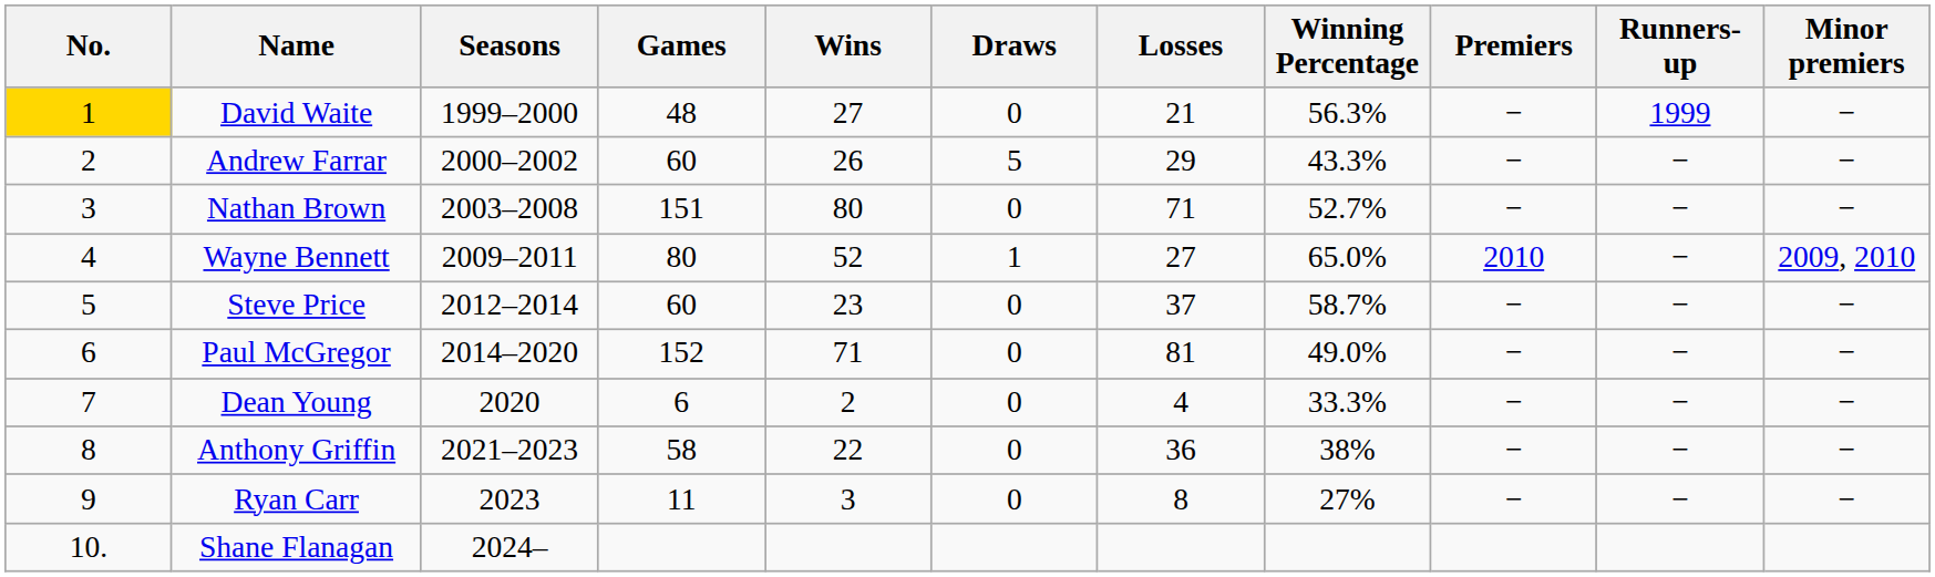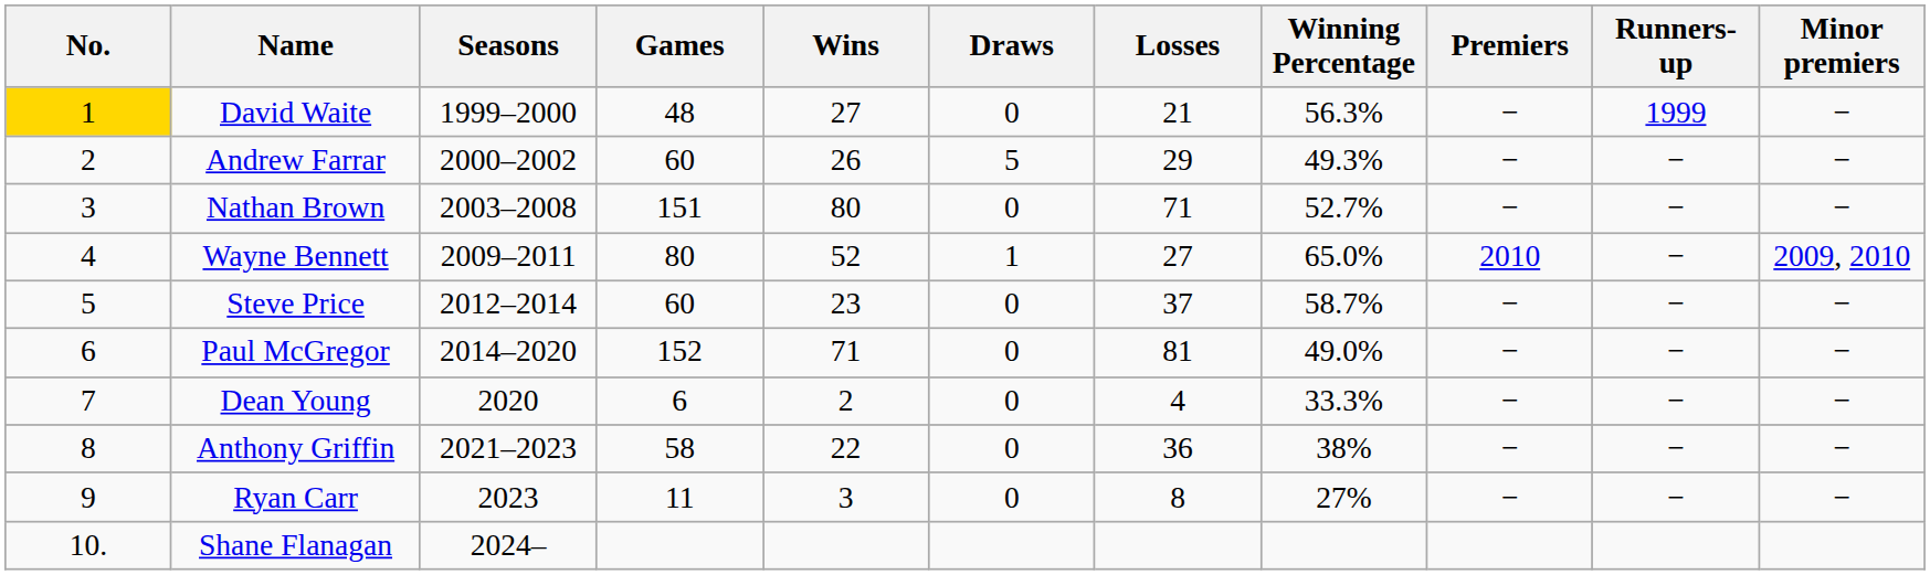Andrew Farrar | Winning Percentage: 43.3% -> 49.3%
